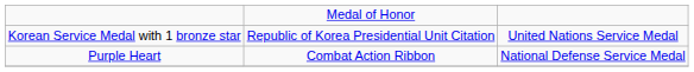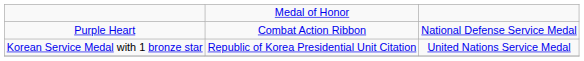rows swapped: Purple Heart <-> Korean Service Medal with 1 bronze star
